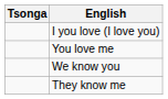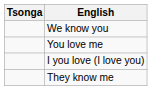rows swapped: I you love (I love you) <-> We know you
